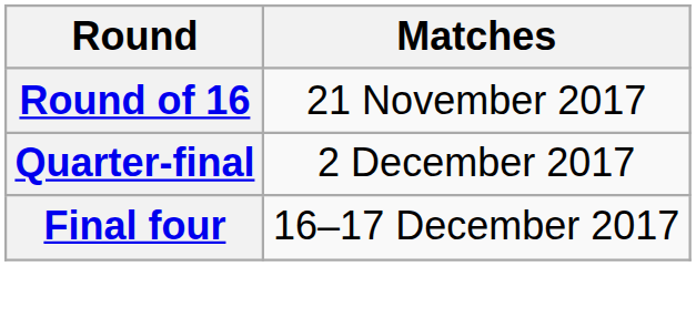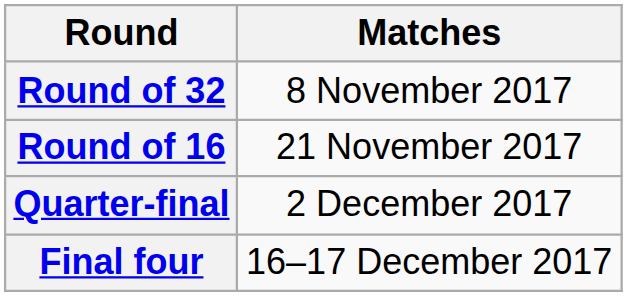+ row: Round of 32 | 8 November 2017
